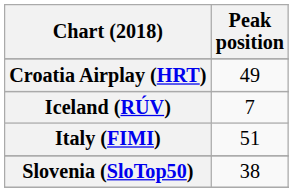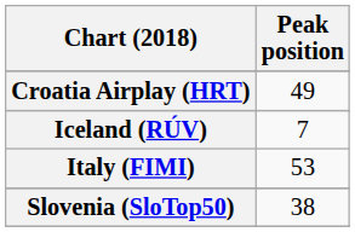Italy (FIMI) | Peak position: 51 -> 53
